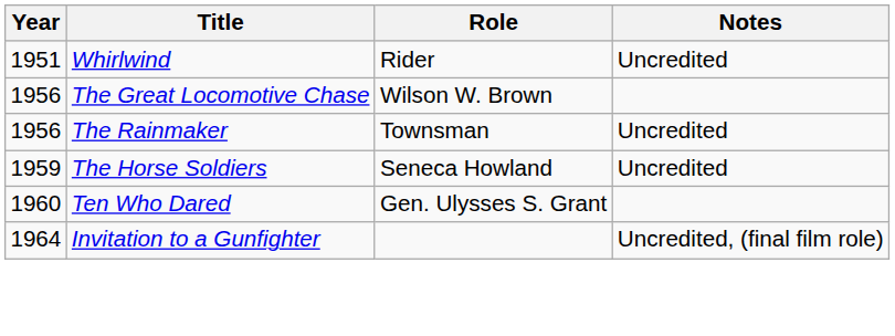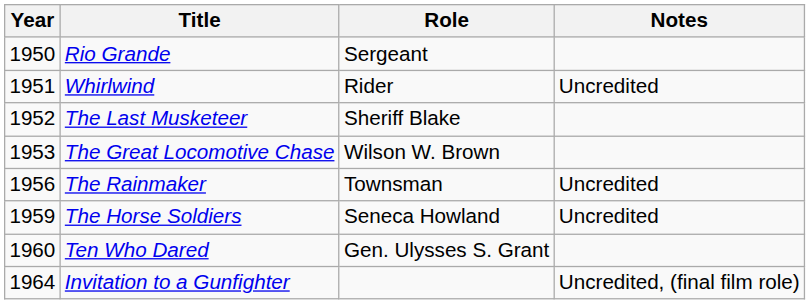+ row: 1950 | Rio Grande | Sergeant
+ row: 1952 | The Last Musketeer | Sheriff Blake
The Great Locomotive Chase | Year: 1956 -> 1953
